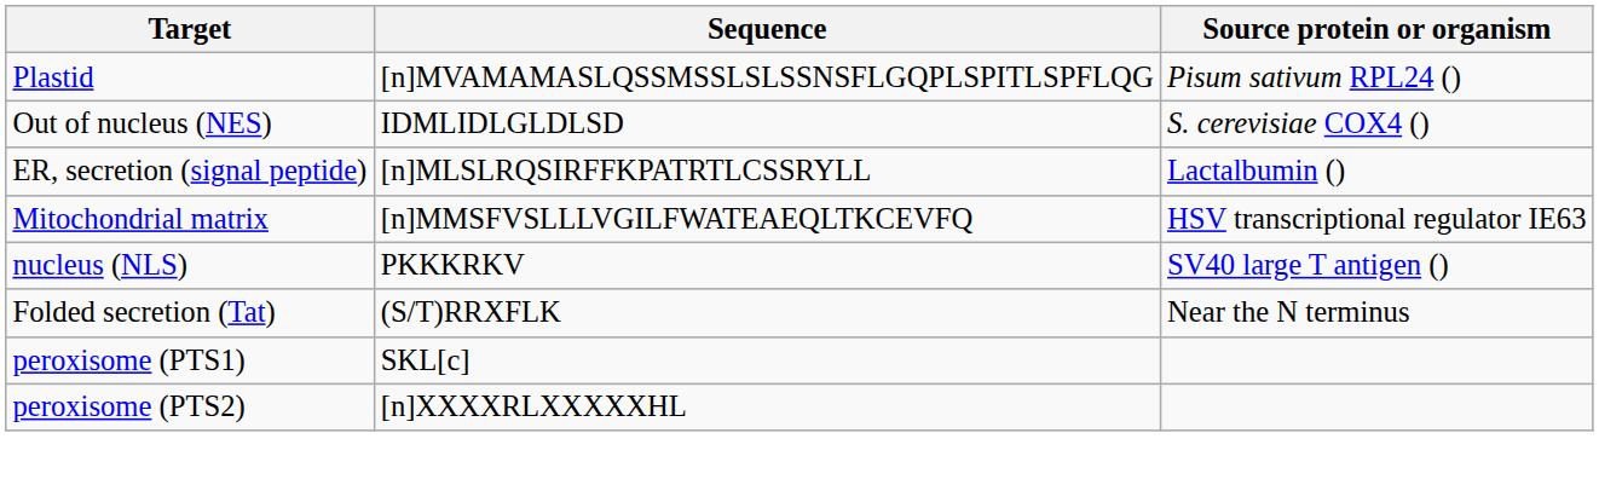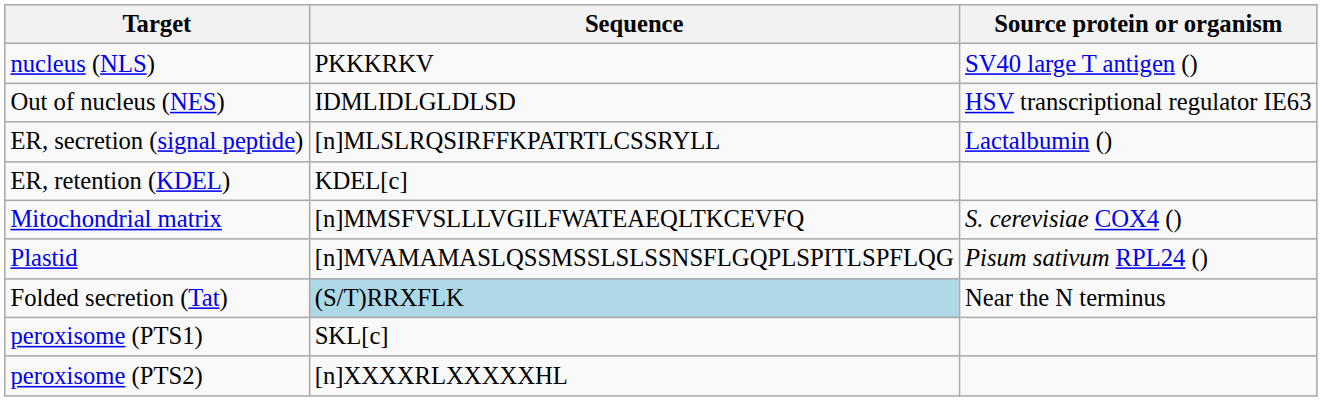rows swapped: nucleus (NLS) <-> Plastid
Out of nucleus (NES) | Source protein or organism: S. cerevisiae COX4 () -> HSV transcriptional regulator IE63
+ row: ER, retention (KDEL) | KDEL[c]
Mitochondrial matrix | Source protein or organism: HSV transcriptional regulator IE63 -> S. cerevisiae COX4 ()
Folded secretion (Tat) | Sequence: no background -> lightblue background
